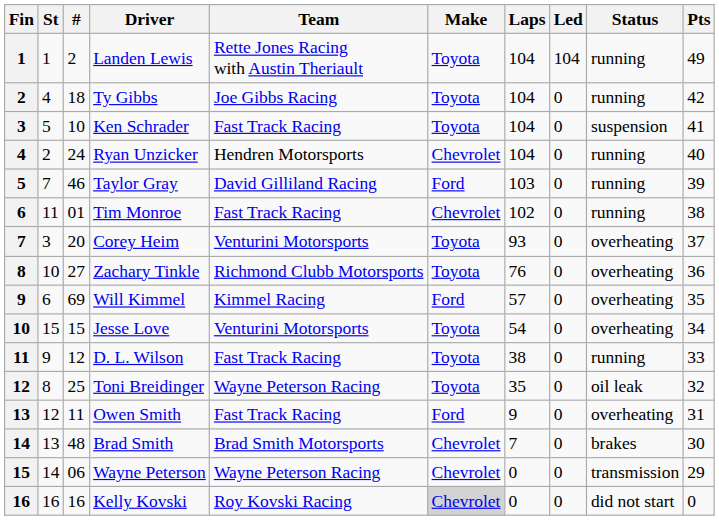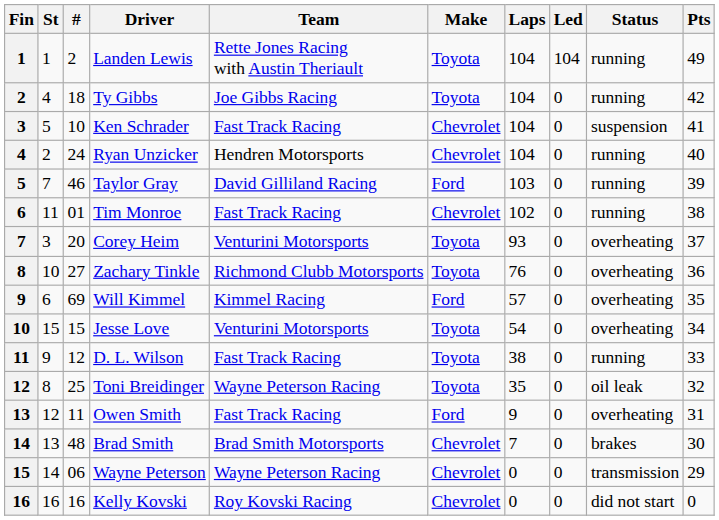Ken Schrader | Make: Toyota -> Chevrolet
Kelly Kovski | Make: lightgrey background -> no background
